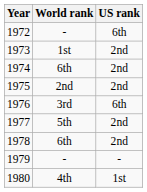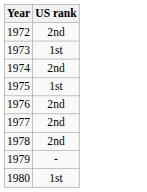- column: World rank | - | 1st | 6th | 2nd | 3rd | 5th | 6th | - | 4th
1972 | US rank: 6th -> 2nd
1973 | US rank: 2nd -> 1st
1975 | US rank: 2nd -> 1st
1976 | US rank: 6th -> 2nd
